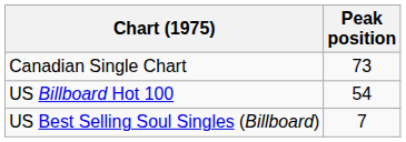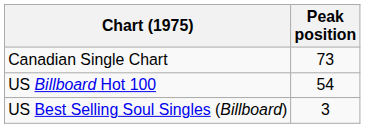US Best Selling Soul Singles (Billboard) | Peak position: 7 -> 3
